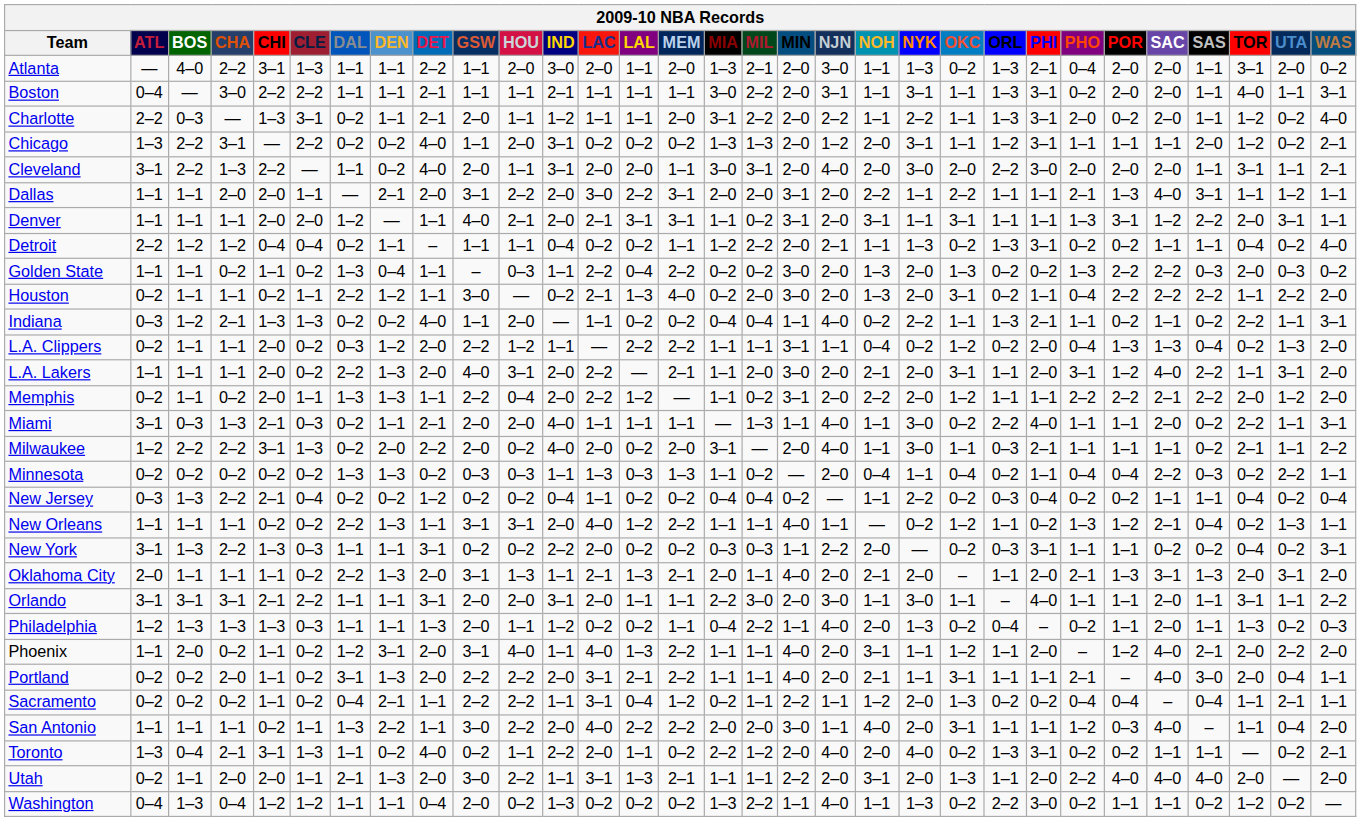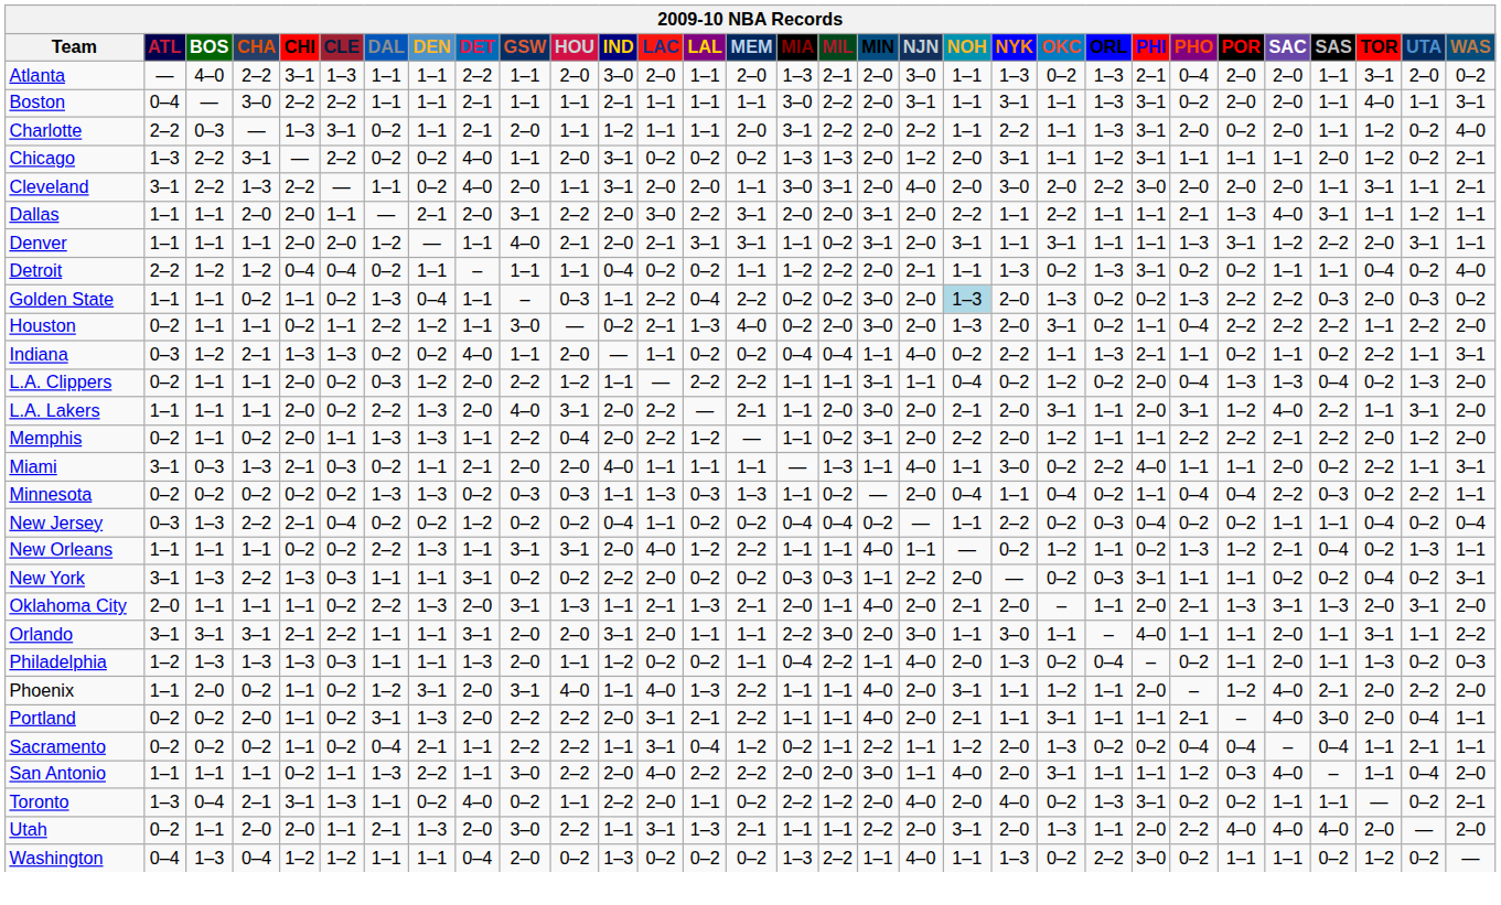Golden State | NOH: no background -> lightblue background
- row: Milwaukee | 1–2 | 2–2 | 2–2 | 3–1 | 1–3 | 0–2 | 2–0 | 2–2 | 2–0 | 0–2 | 4–0 | 2–0 | 0–2 | 2–0 | 3–1 | — | 2–0 | 4–0 | 1–1 | 3–0 | 1–1 | 0–3 | 2–1 | 1–1 | 1–1 | 1–1 | 0–2 | 2–1 | 1–1 | 2–2
